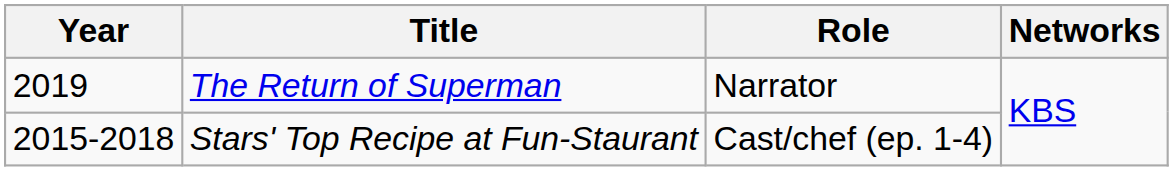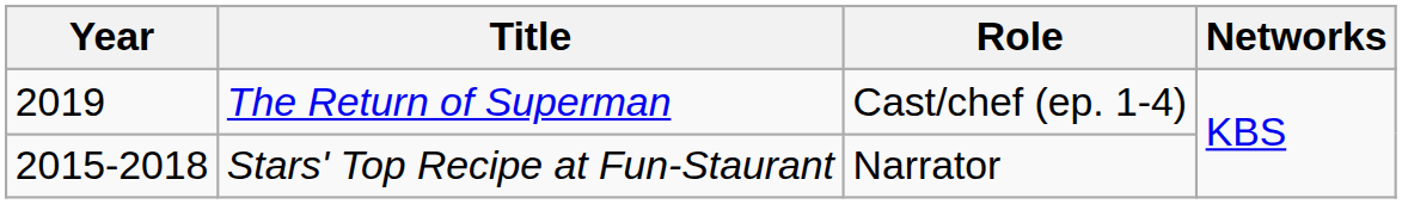The Return of Superman | Role: Narrator -> Cast/chef (ep. 1-4)
Stars' Top Recipe at Fun-Staurant | Role: Cast/chef (ep. 1-4) -> Narrator
